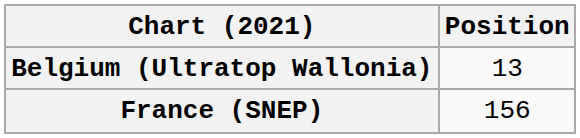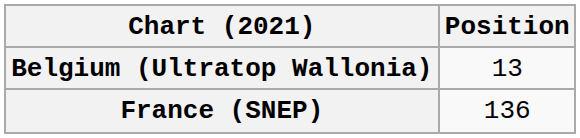France (SNEP) | Position: 156 -> 136
